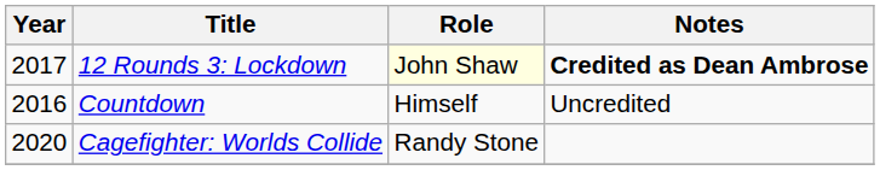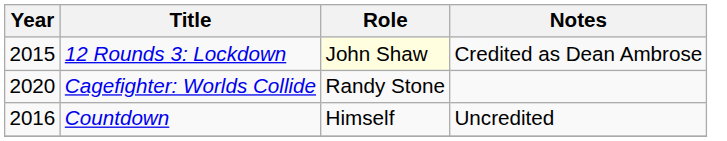12 Rounds 3: Lockdown | Year: 2017 -> 2015
12 Rounds 3: Lockdown | Notes: bold -> normal
rows swapped: Countdown <-> Cagefighter: Worlds Collide
